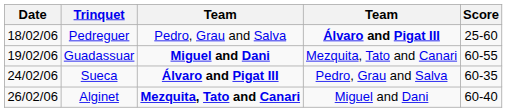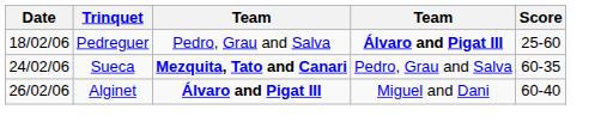- row: 19/02/06 | Guadassuar | Miguel and Dani | Mezquita, Tato and Canari | 60-55
Sueca | column 3: Álvaro and Pigat III -> Mezquita, Tato and Canari
Alginet | column 3: Mezquita, Tato and Canari -> Álvaro and Pigat III
